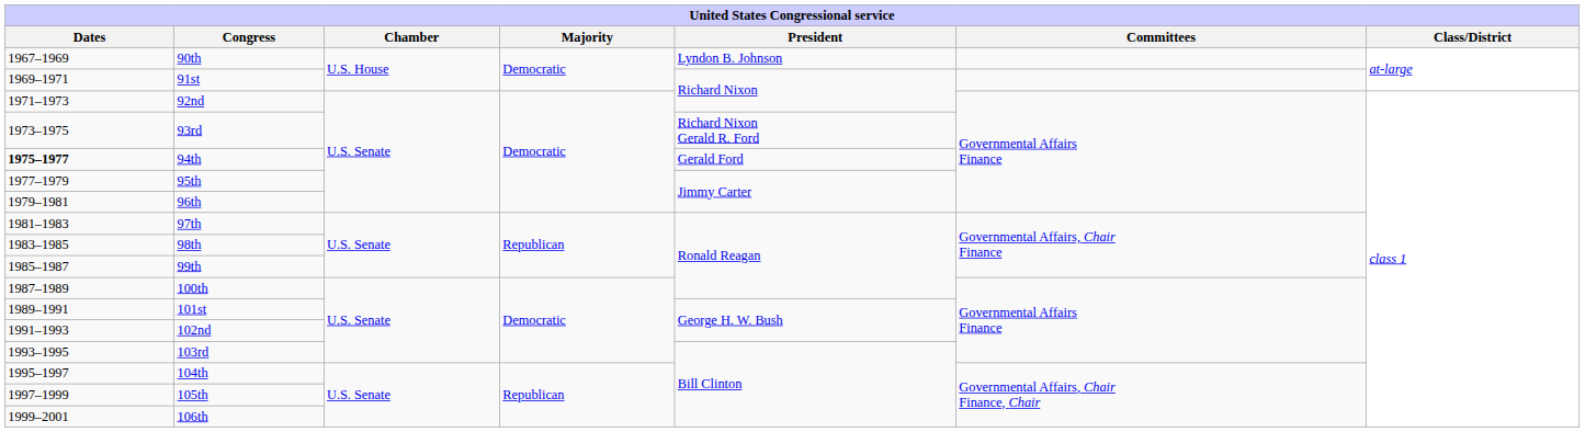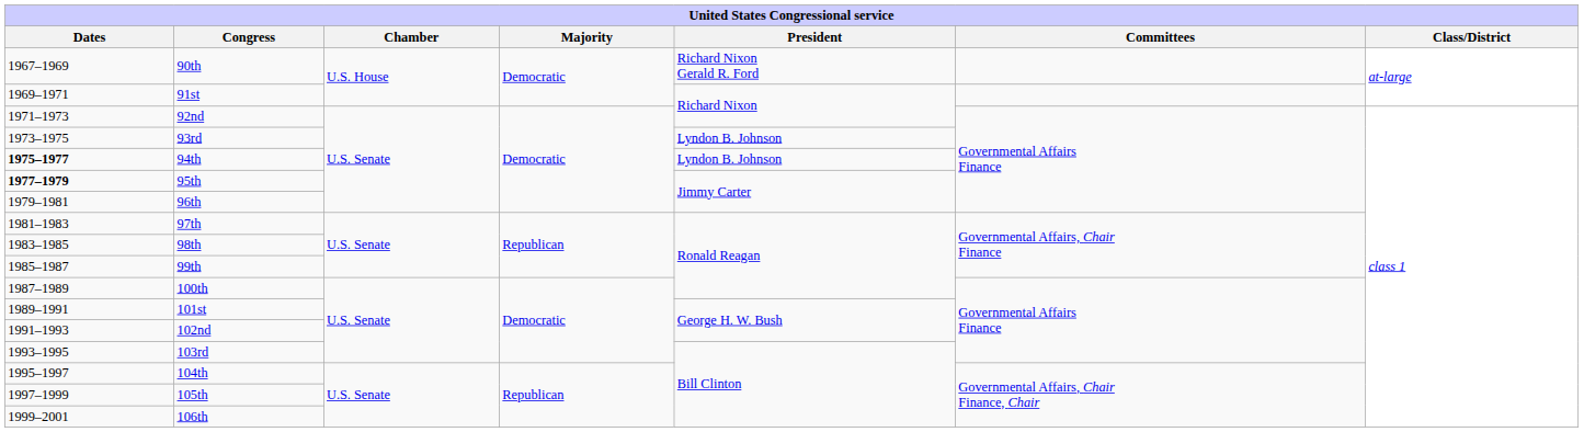90th | President: Lyndon B. Johnson -> Richard Nixon Gerald R. Ford
93rd | President: Richard Nixon Gerald R. Ford -> Lyndon B. Johnson
94th | President: Gerald Ford -> Lyndon B. Johnson
95th | Dates: normal -> bold
